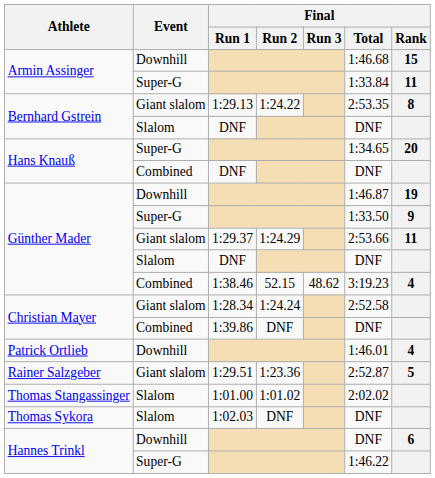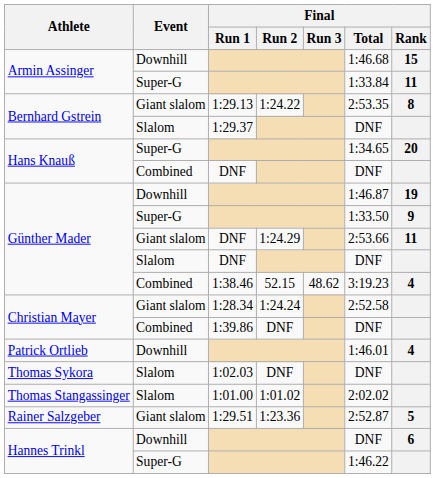Bernhard Gstrein / Slalom | Final / Run 1: DNF -> 1:29.37
Günther Mader / Giant slalom | Final / Run 1: 1:29.37 -> DNF
rows swapped: Rainer Salzgeber <-> Thomas Sykora
